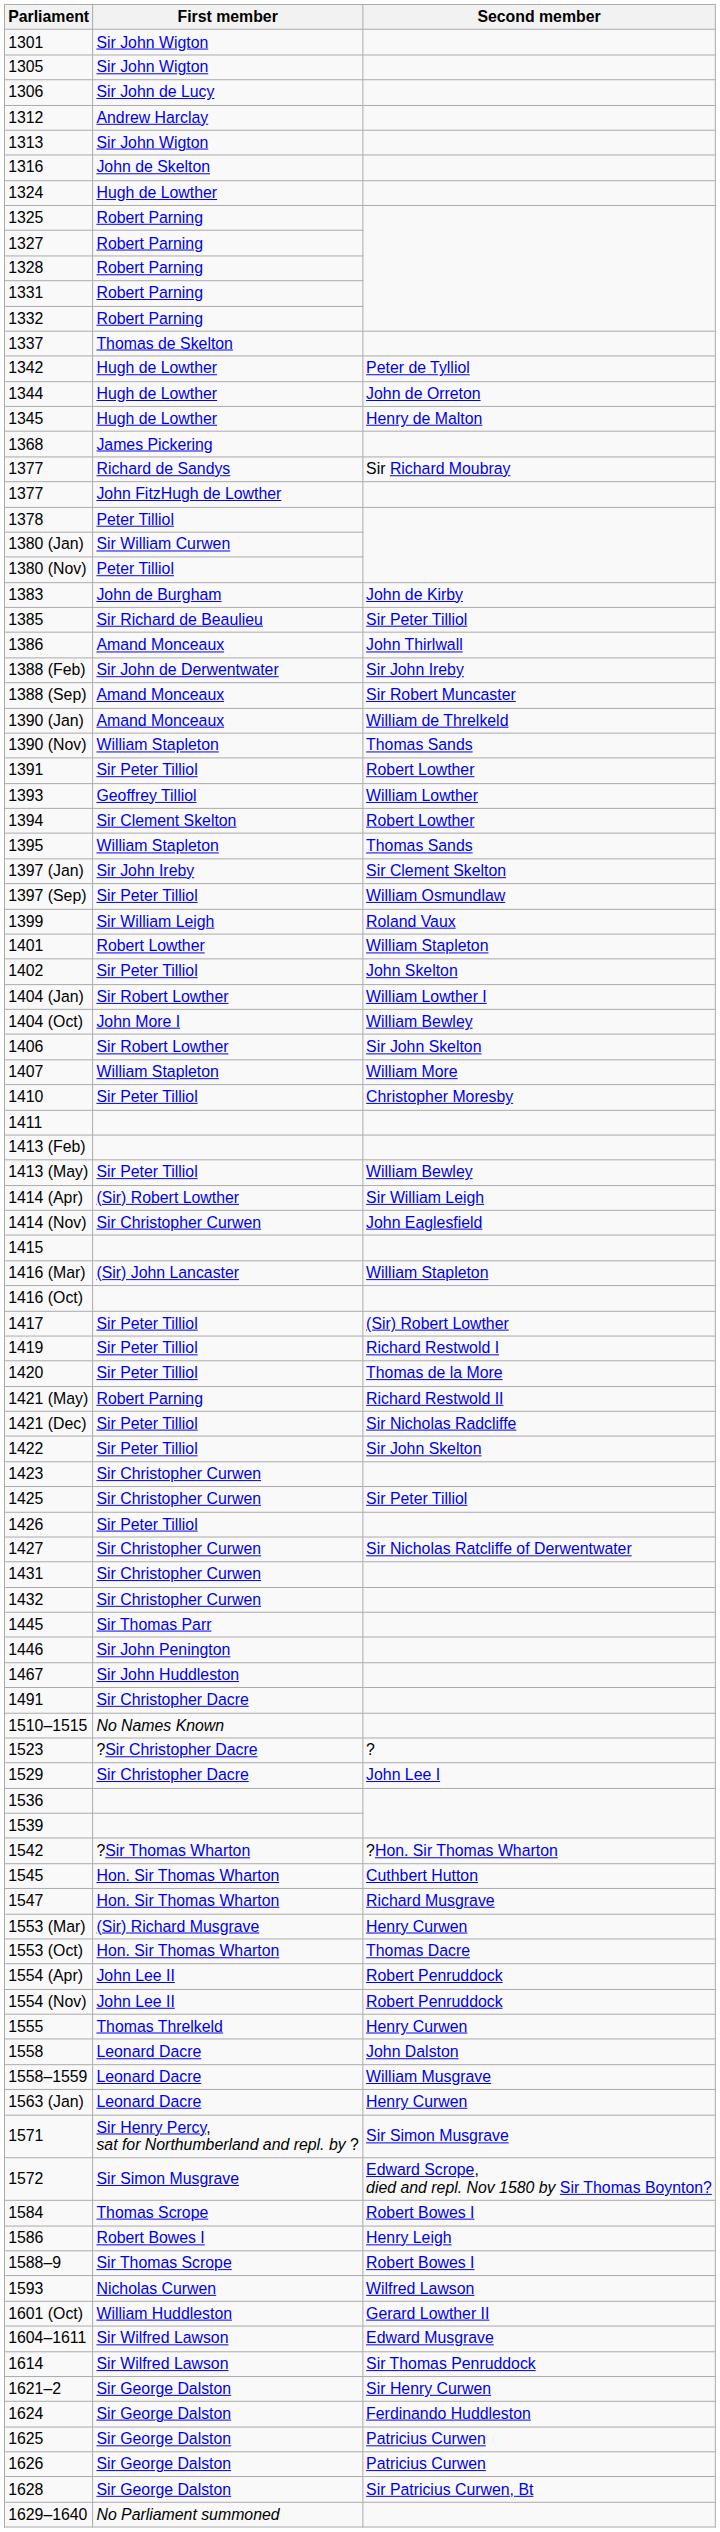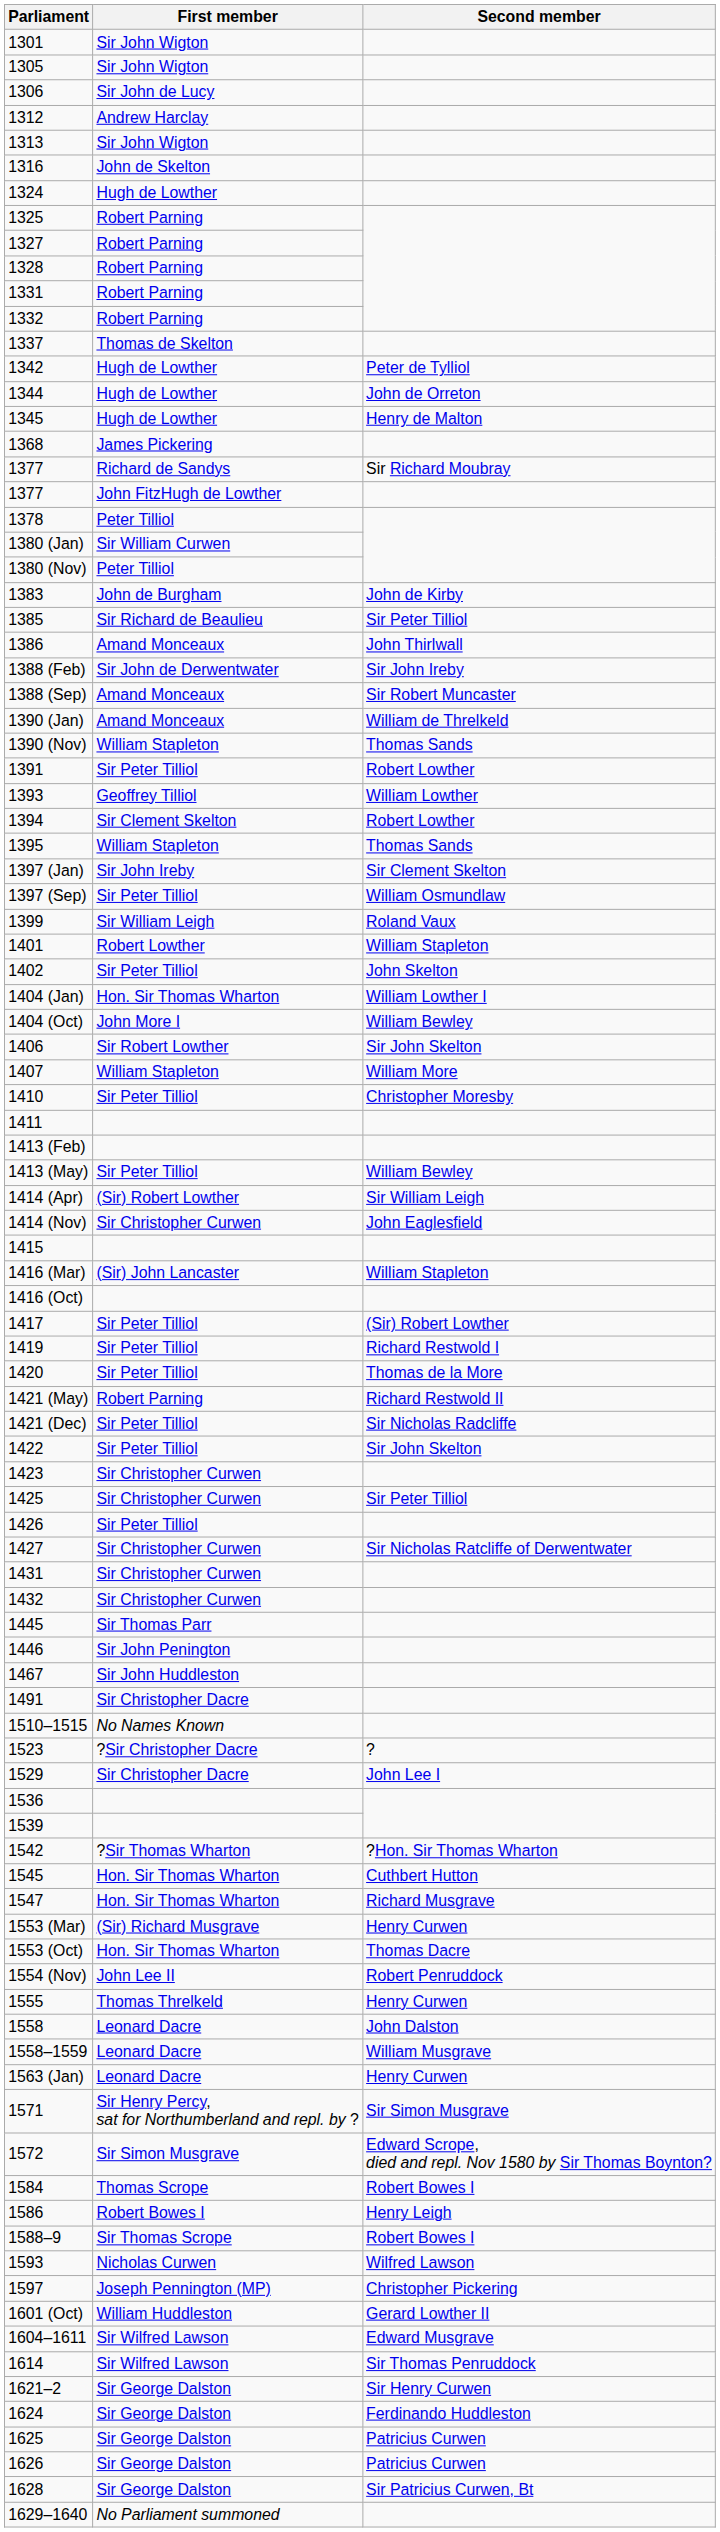1404 (Jan) | First member: Sir Robert Lowther -> Hon. Sir Thomas Wharton
- row: 1554 (Apr) | John Lee II | Robert Penruddock
+ row: 1597 | Joseph Pennington (MP) | Christopher Pickering
